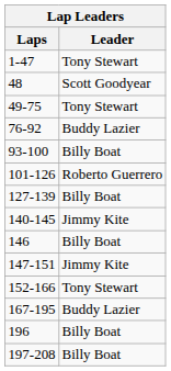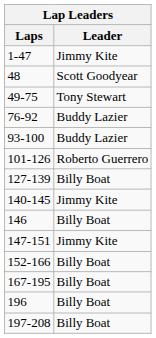1-47 | Leader: Tony Stewart -> Jimmy Kite
93-100 | Leader: Billy Boat -> Buddy Lazier
152-166 | Leader: Tony Stewart -> Billy Boat
167-195 | Leader: Buddy Lazier -> Billy Boat
